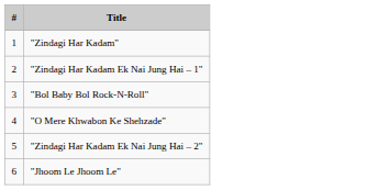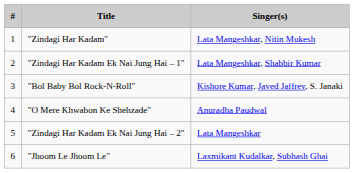+ column: Singer(s) | Lata Mangeshkar, Nitin Mukesh | Lata Mangeshkar, Shabbir Kumar | Kishore Kumar, Javed Jaffrey, S. Janaki | Anuradha Paudwal | Lata Mangeshkar | Laxmikant Kudalkar, Subhash Ghai
